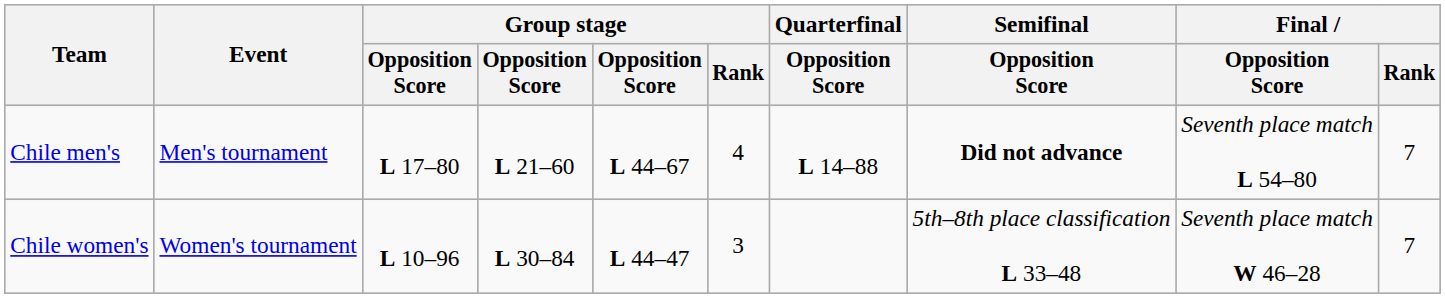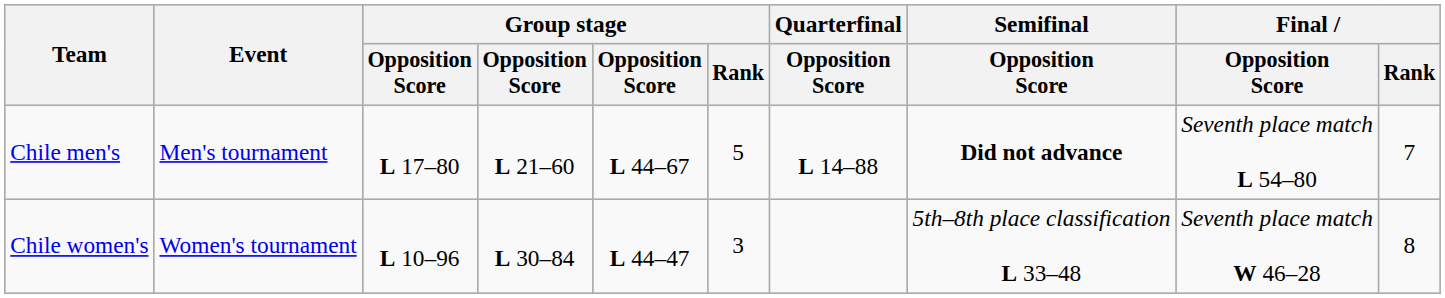Chile men's | Group stage / Rank: 4 -> 5
Chile women's | Final / Rank: 7 -> 8
